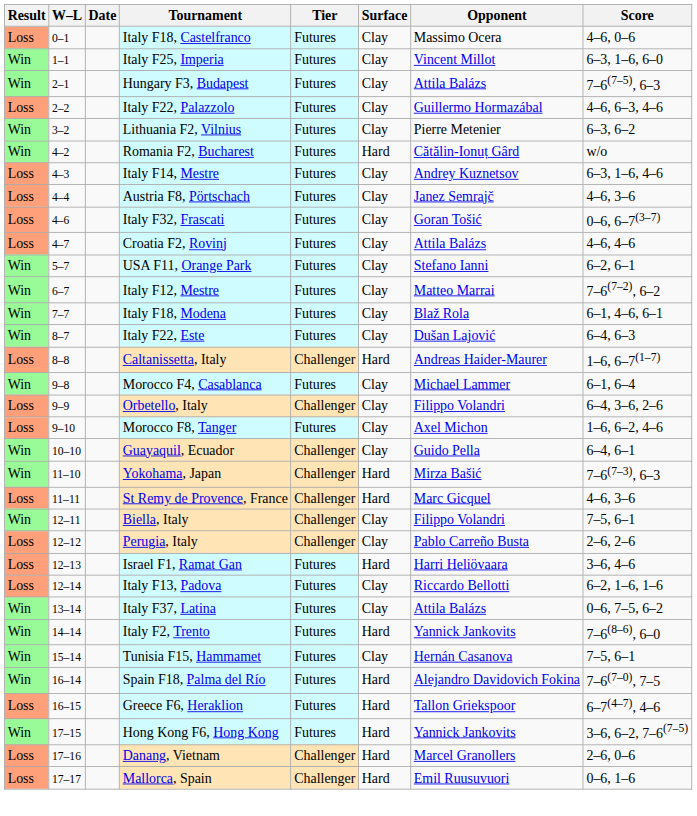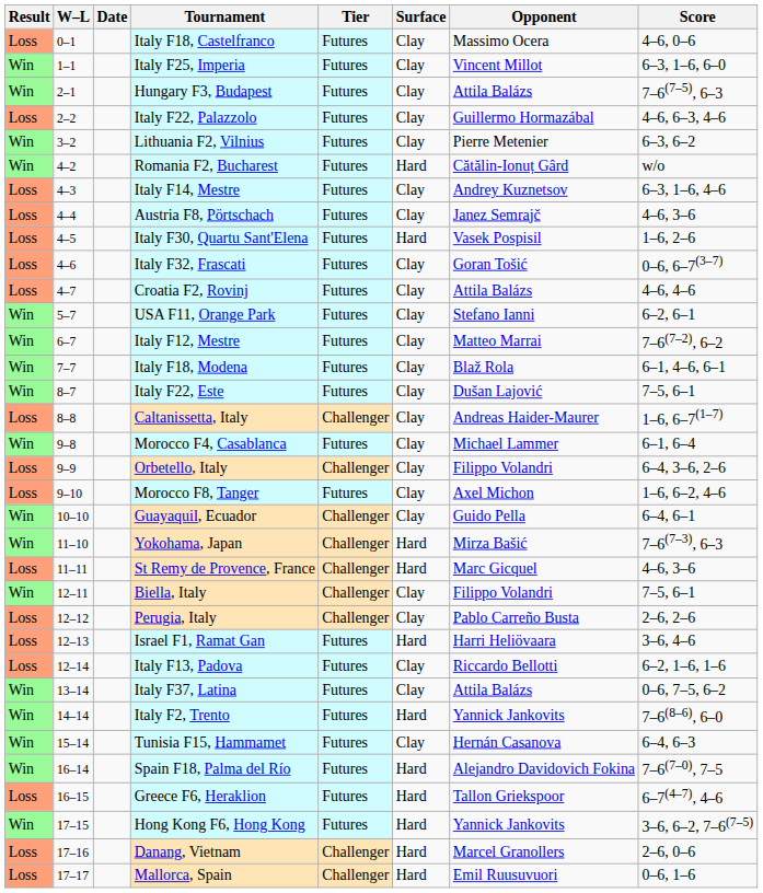+ row: Loss | 4–5 | Italy F30, Quartu Sant'Elena | Futures | Hard | Vasek Pospisil | 1–6, 2–6
Italy F22, Este | Score: 6–4, 6–3 -> 7–5, 6–1
Caltanissetta, Italy | Surface: Hard -> Clay
Tunisia F15, Hammamet | Score: 7–5, 6–1 -> 6–4, 6–3
